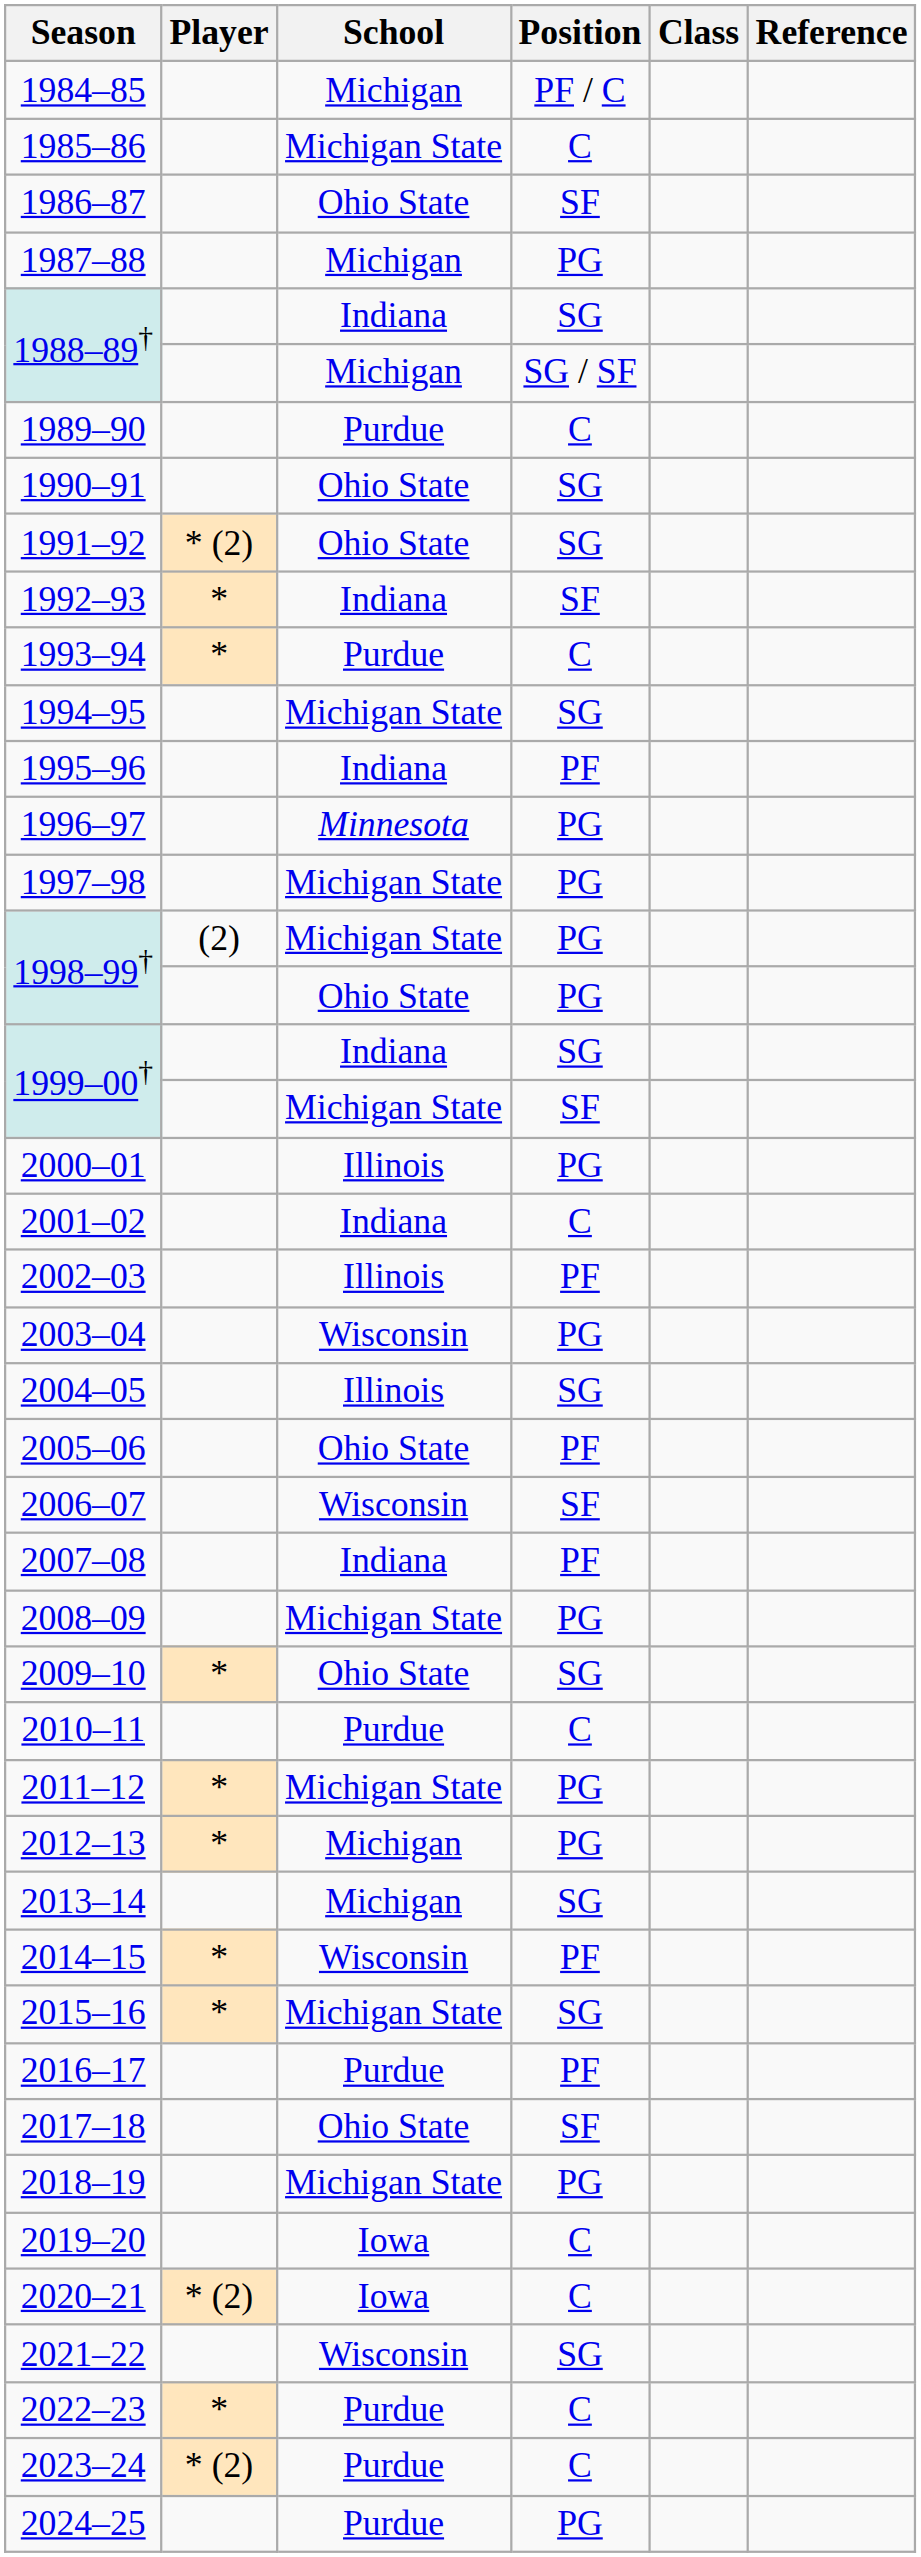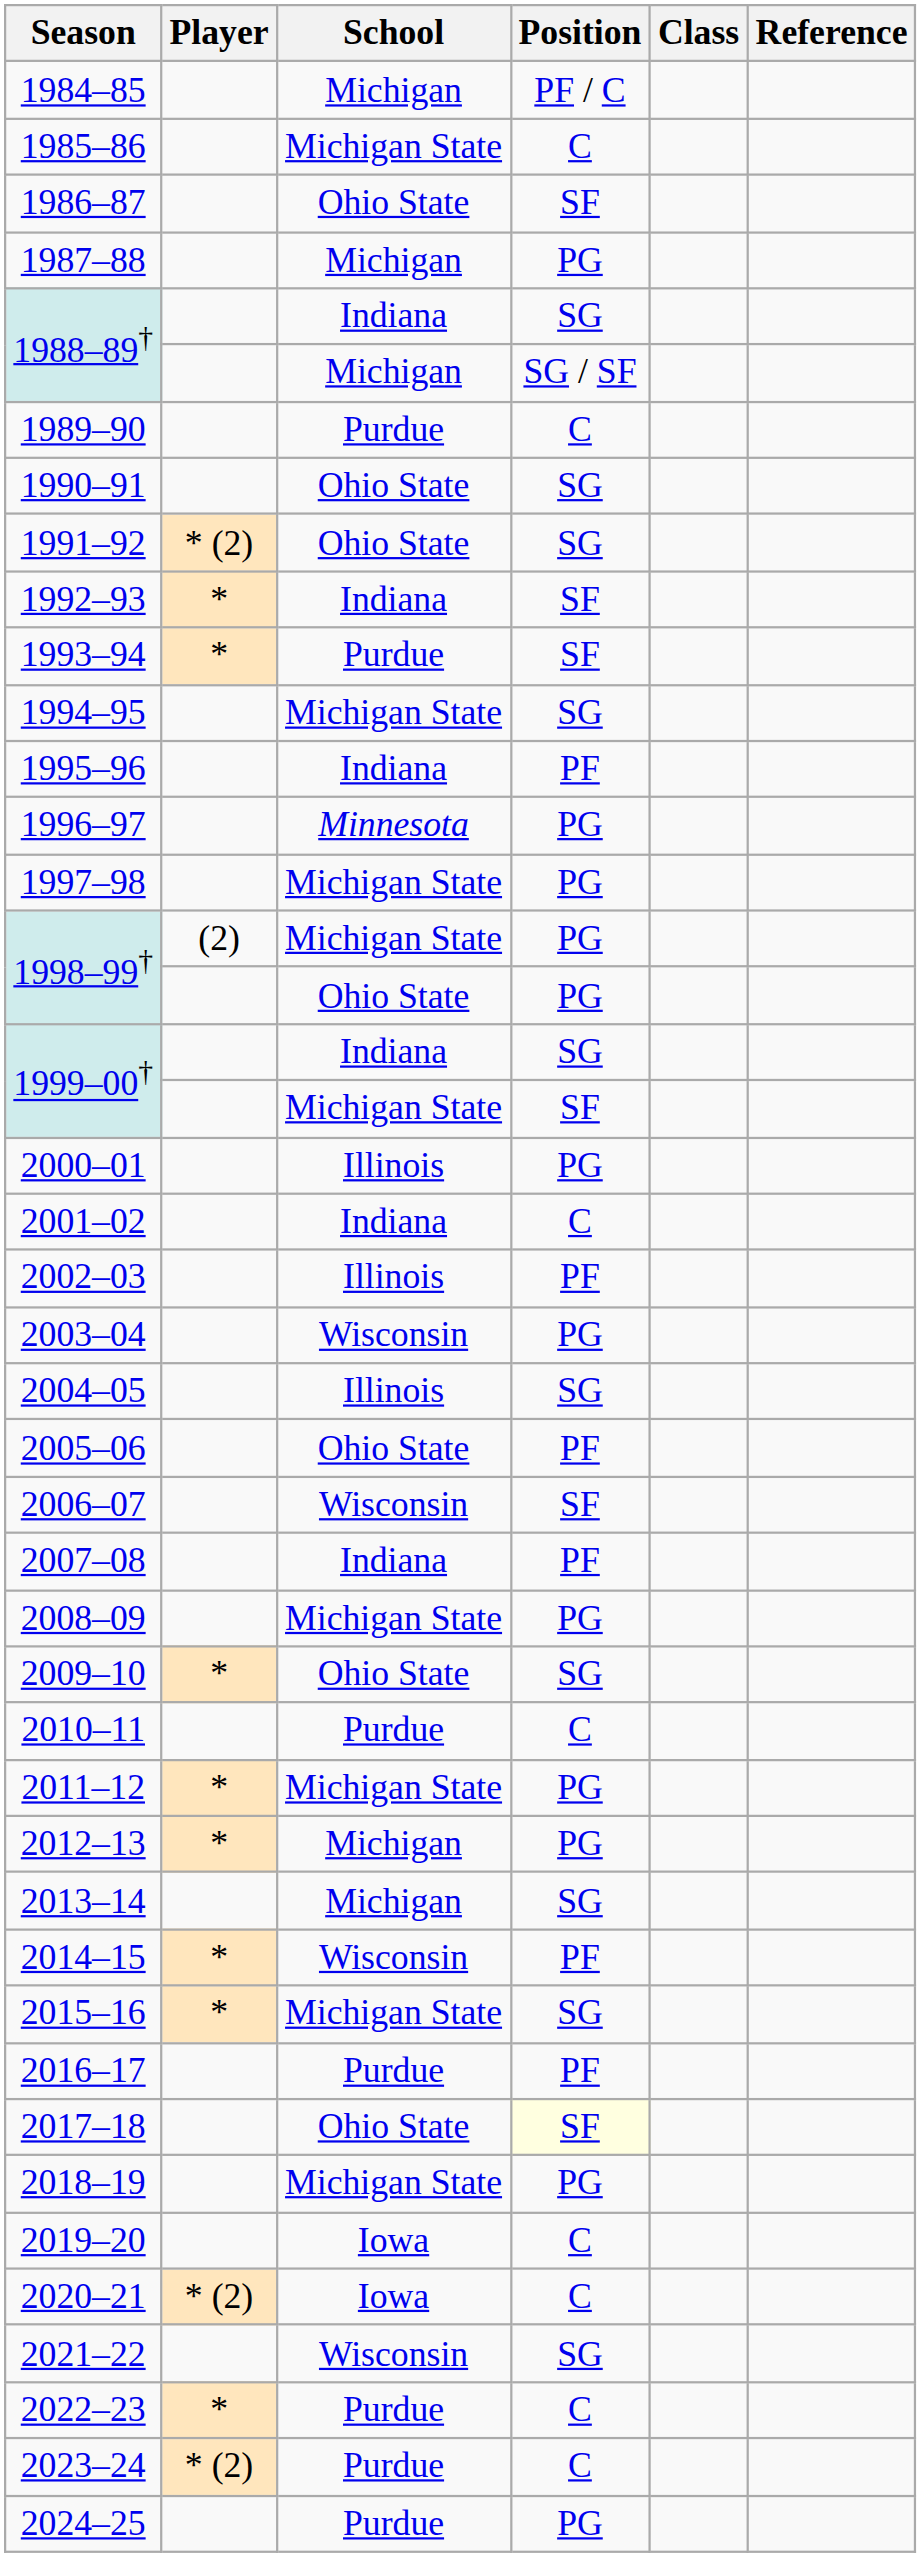1993–94 | Position: C -> SF
2017–18 | Position: no background -> lightyellow background
